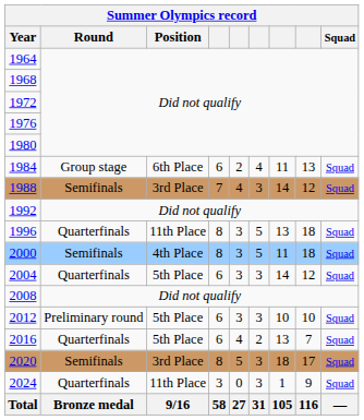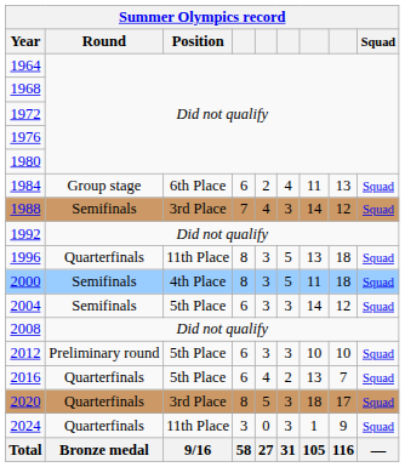2004 | Round: Quarterfinals -> Semifinals
2020 | Round: Semifinals -> Quarterfinals
